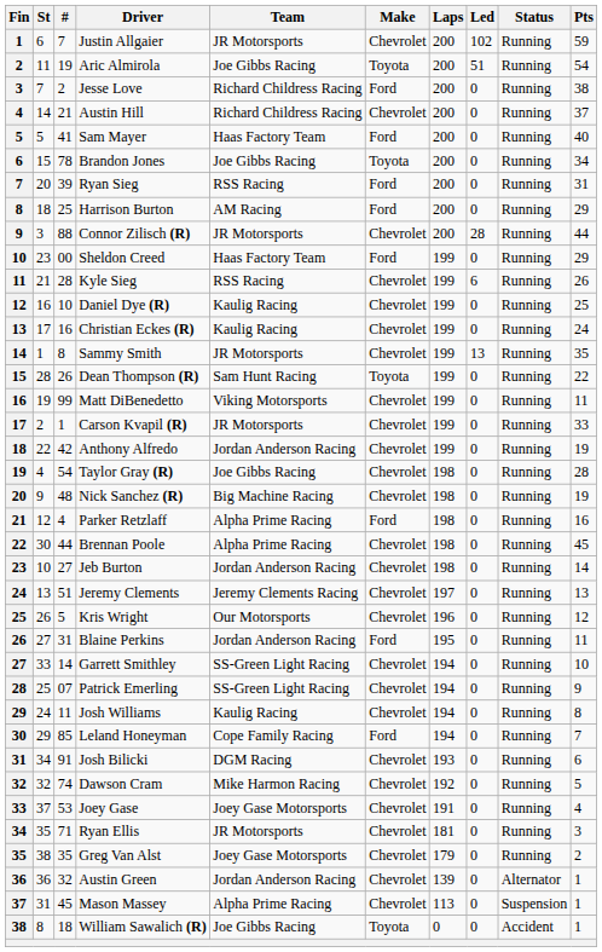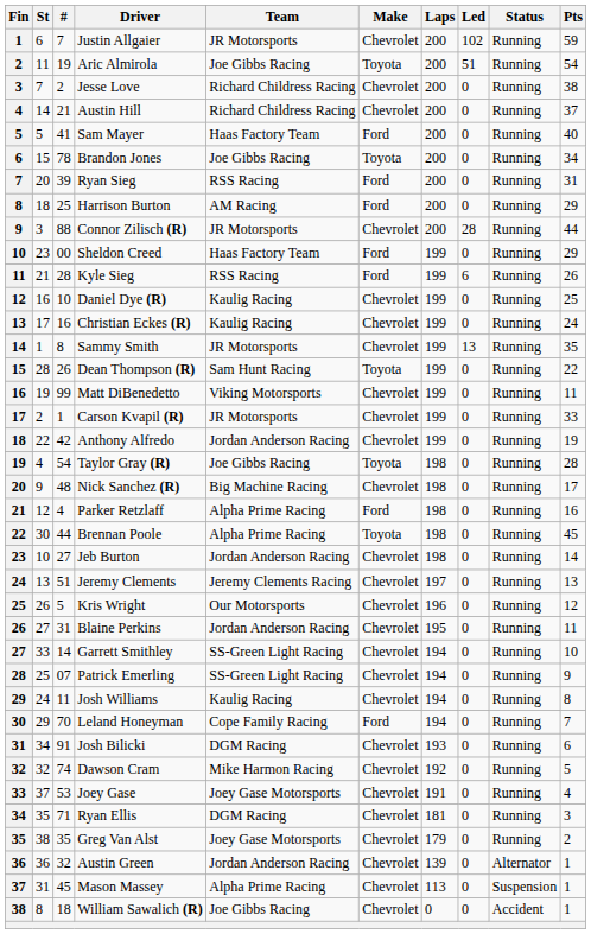Jesse Love | Make: Ford -> Chevrolet
Kyle Sieg | Make: Chevrolet -> Ford
Taylor Gray (R) | Make: Chevrolet -> Toyota
Nick Sanchez (R) | Pts: 19 -> 17
Brennan Poole | Make: Chevrolet -> Toyota
Blaine Perkins | Make: Ford -> Chevrolet
Leland Honeyman | #: 85 -> 70
Ryan Ellis | Team: JR Motorsports -> DGM Racing
William Sawalich (R) | Make: Toyota -> Chevrolet
